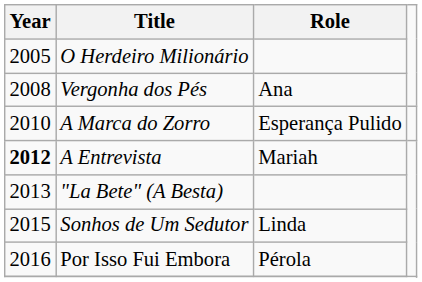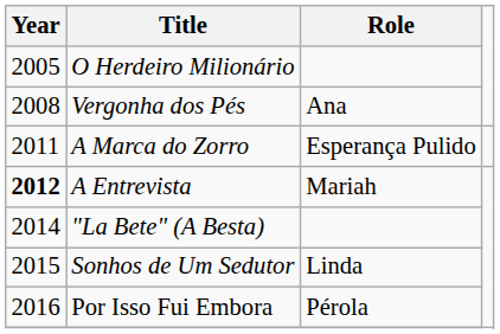A Marca do Zorro | Year: 2010 -> 2011
"La Bete" (A Besta) | Year: 2013 -> 2014
